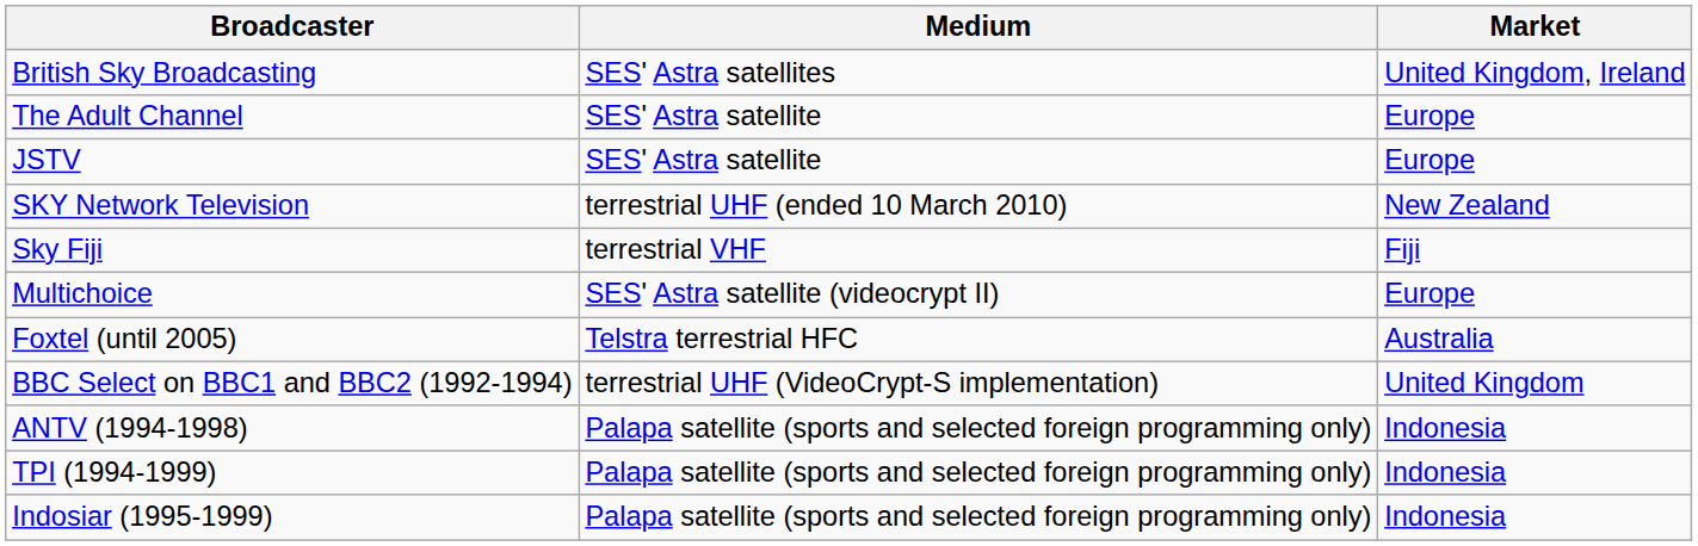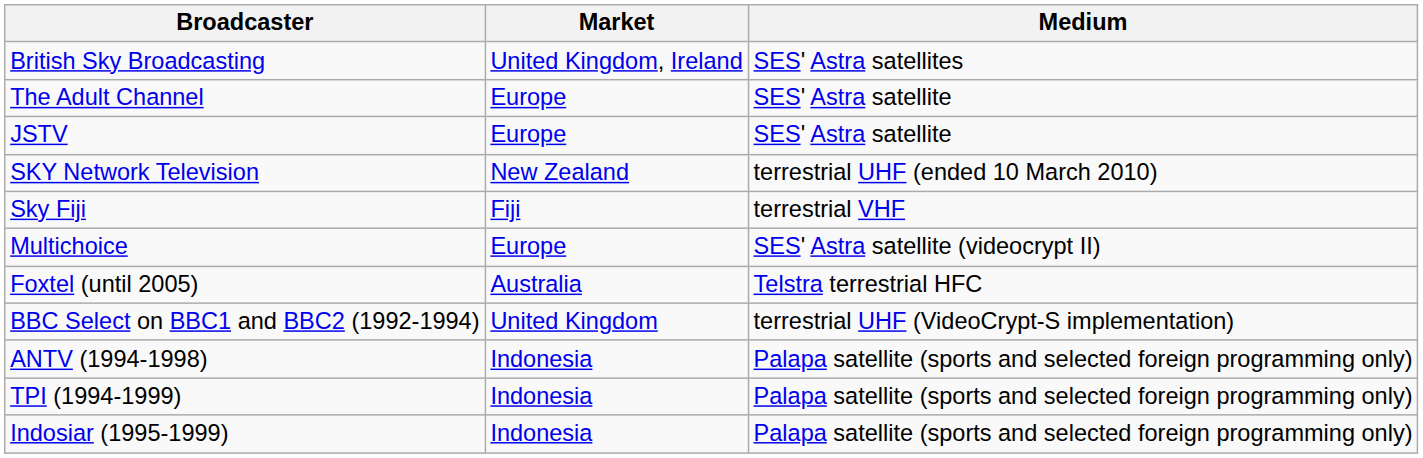columns swapped: Market <-> Medium
